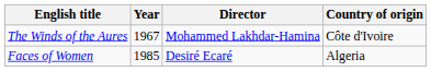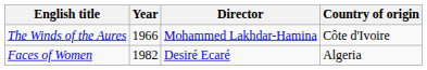The Winds of the Aures | Year: 1967 -> 1966
Faces of Women | Year: 1985 -> 1982
